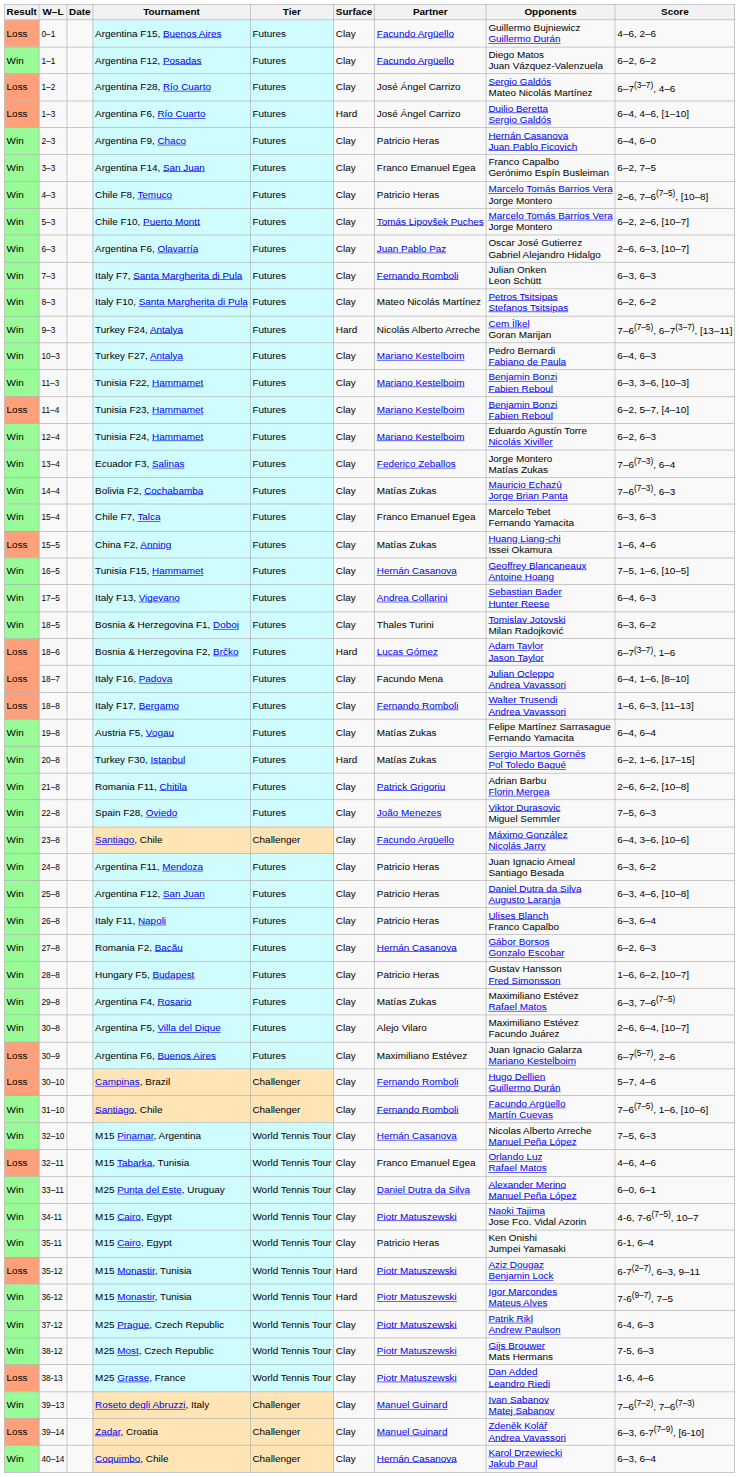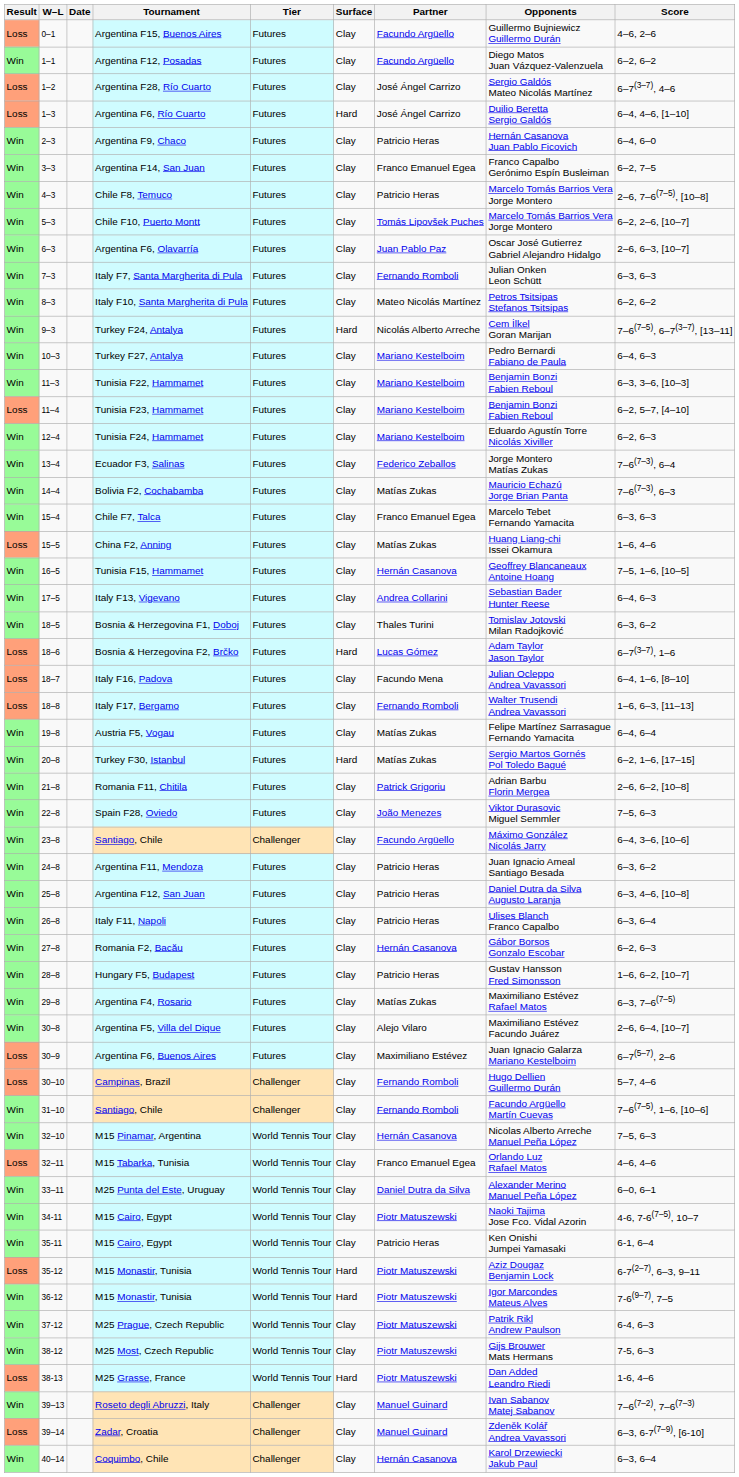M25 Grasse, France | Surface: Clay -> Hard
